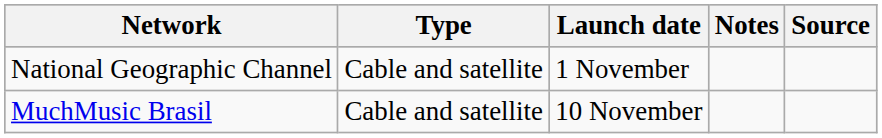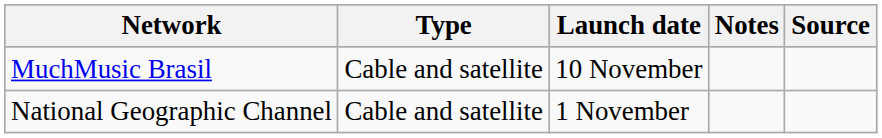rows swapped: National Geographic Channel <-> MuchMusic Brasil
